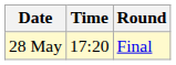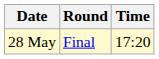columns swapped: Time <-> Round
